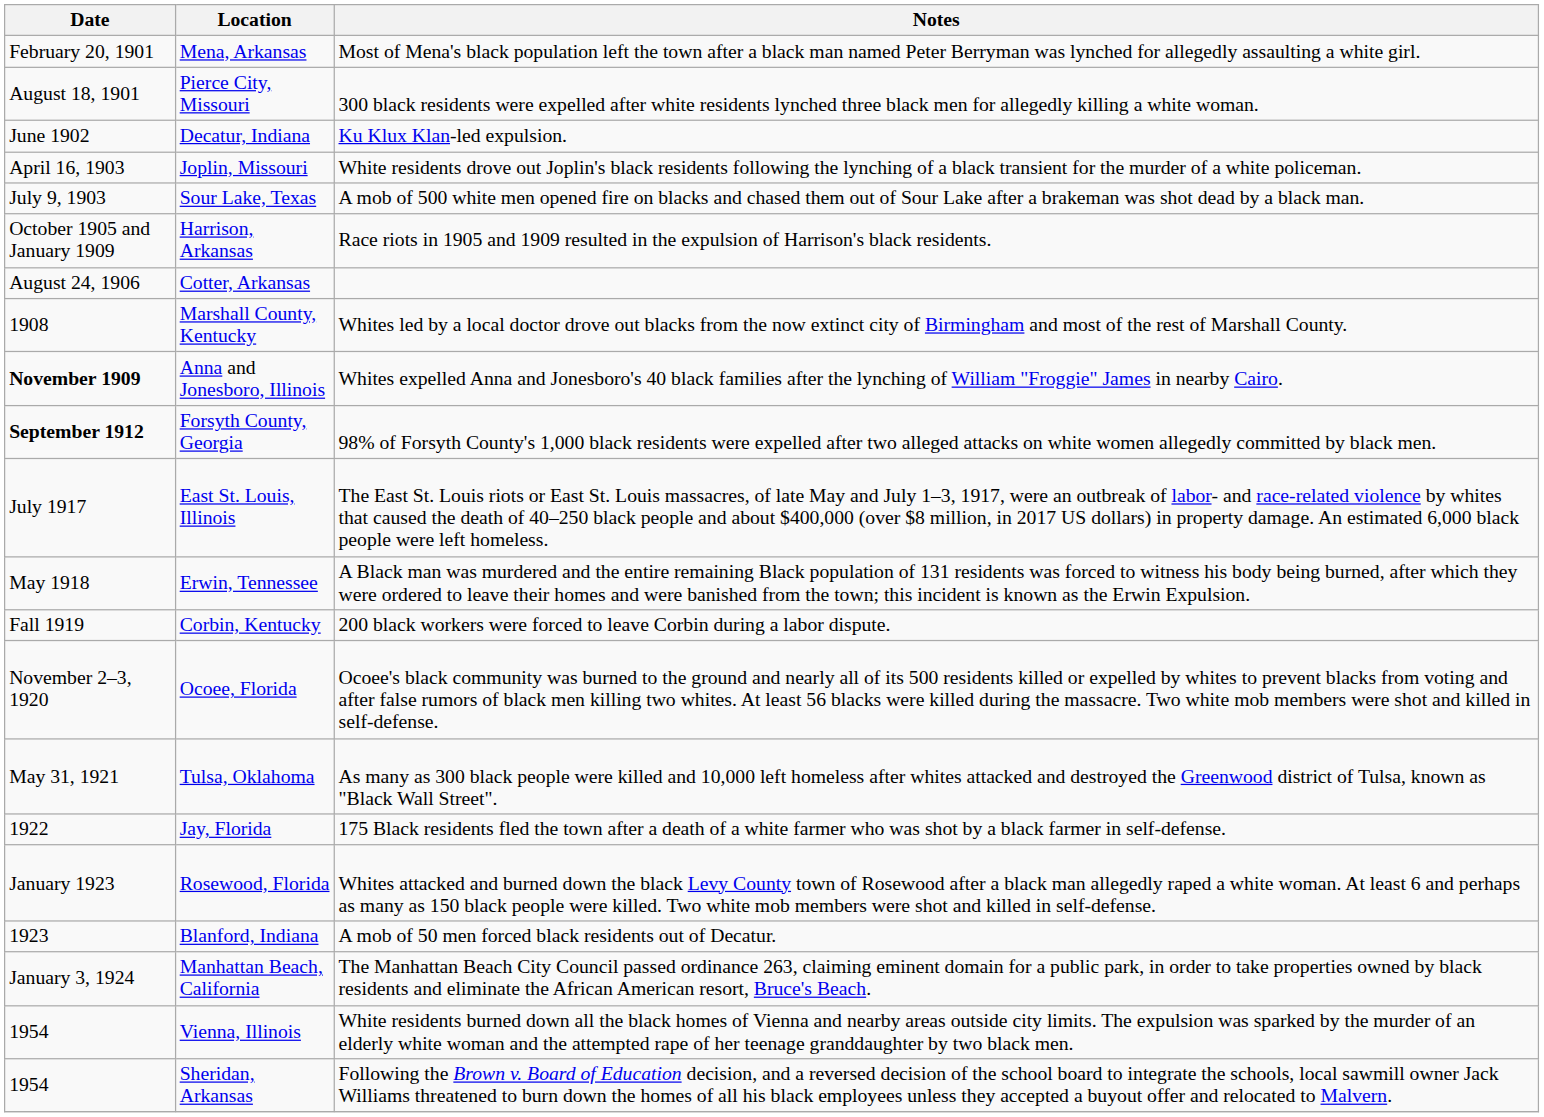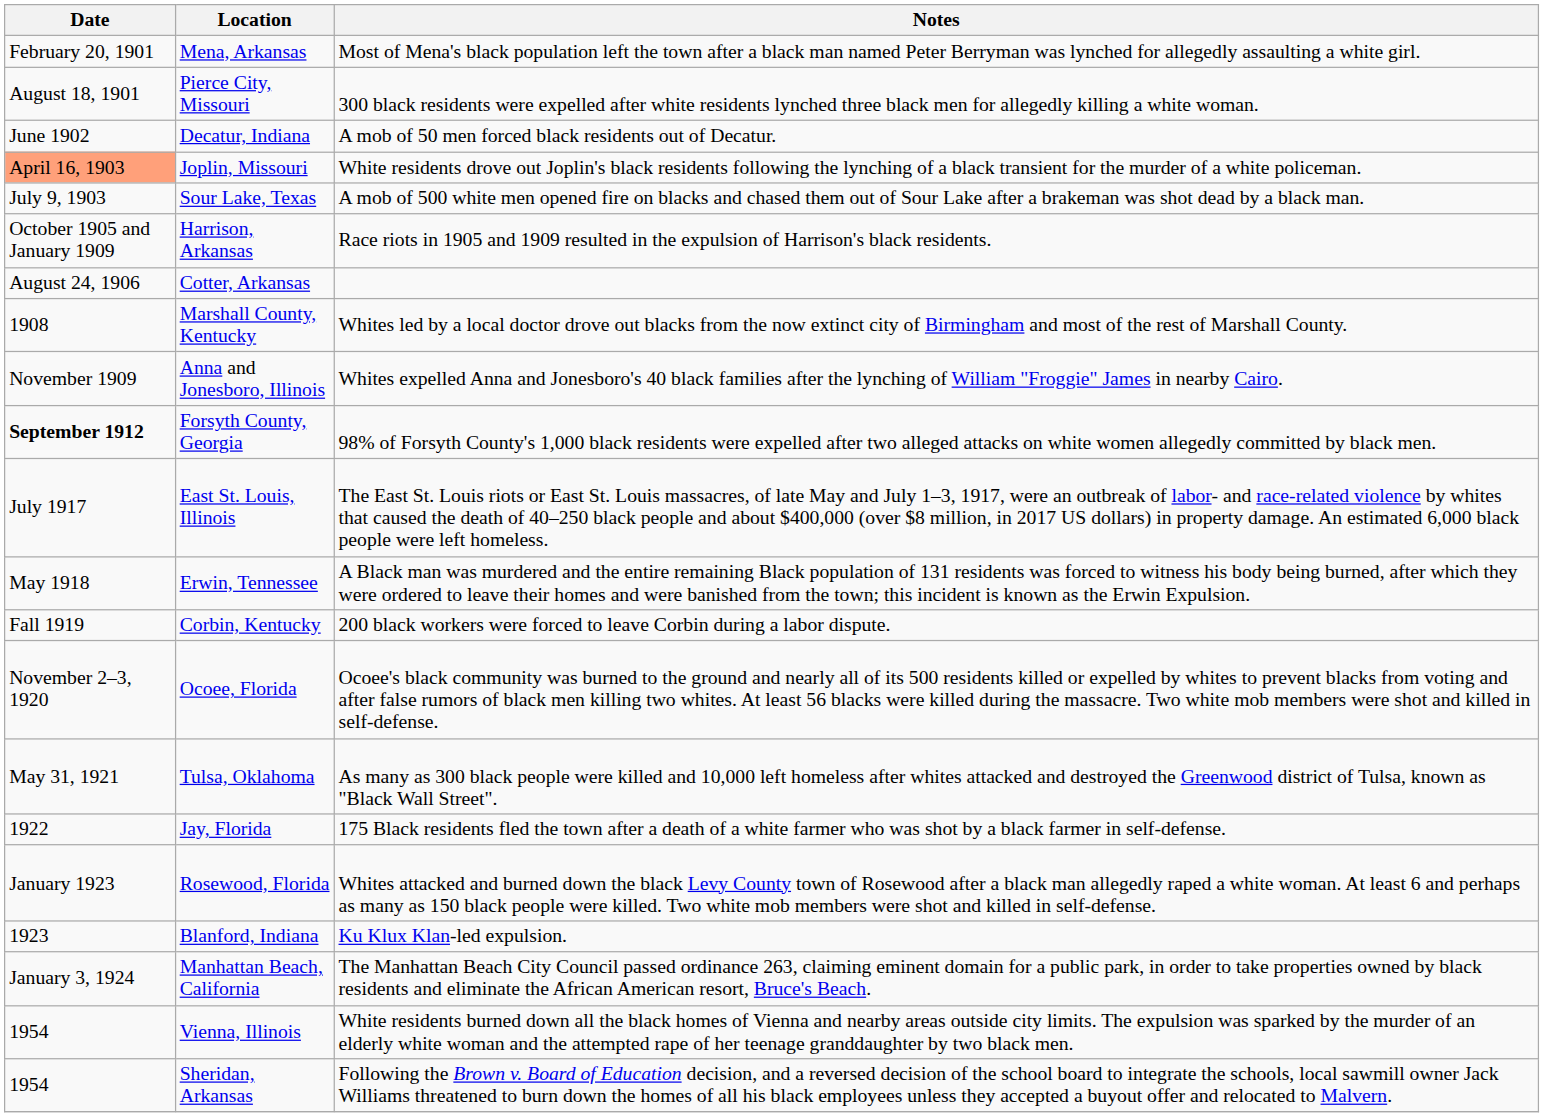Decatur, Indiana | Notes: Ku Klux Klan-led expulsion. -> A mob of 50 men forced black residents out of Decatur.
Joplin, Missouri | Date: no background -> lightsalmon background
Anna and Jonesboro, Illinois | Date: bold -> normal
Blanford, Indiana | Notes: A mob of 50 men forced black residents out of Decatur. -> Ku Klux Klan-led expulsion.
